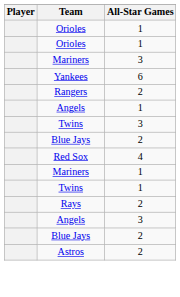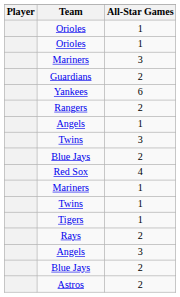+ row: Guardians | 2
+ row: Tigers | 1
